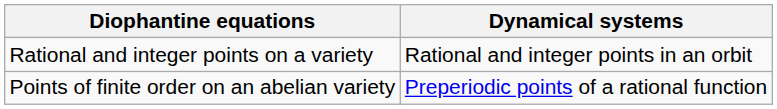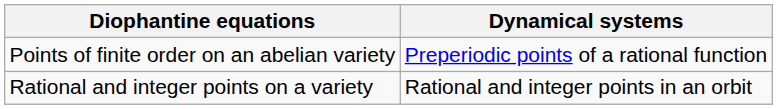rows swapped: Rational and integer points on a variety <-> Points of finite order on an abelian variety
